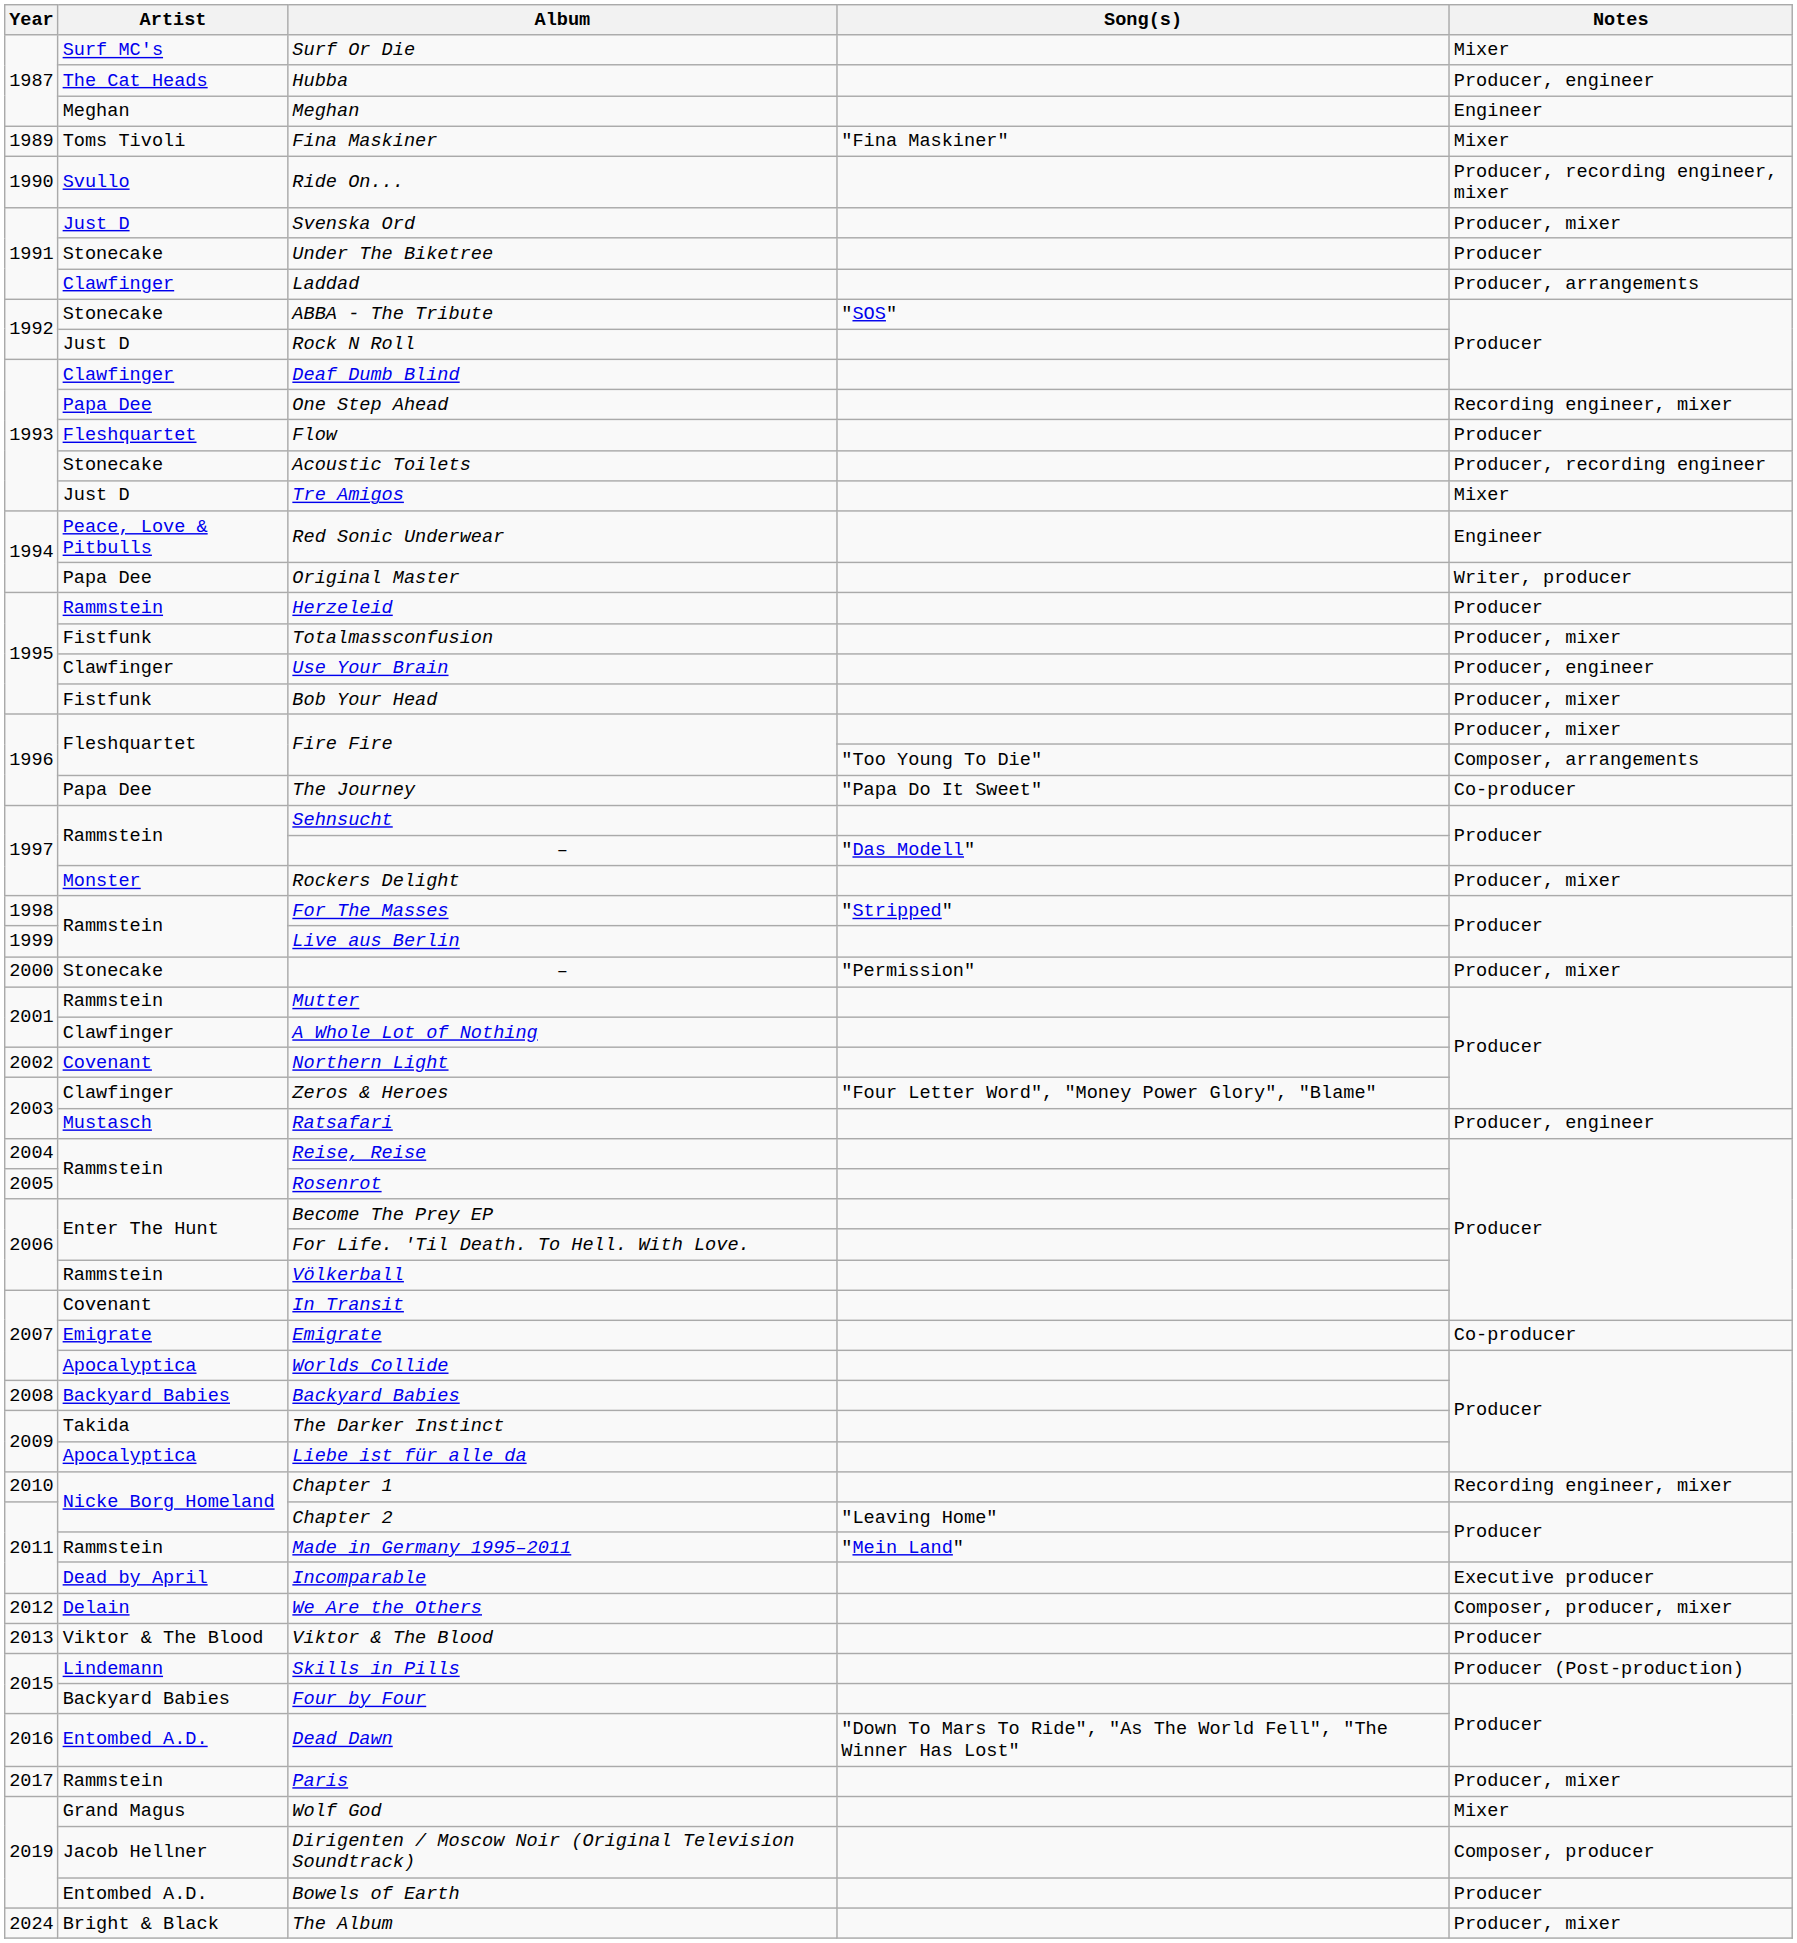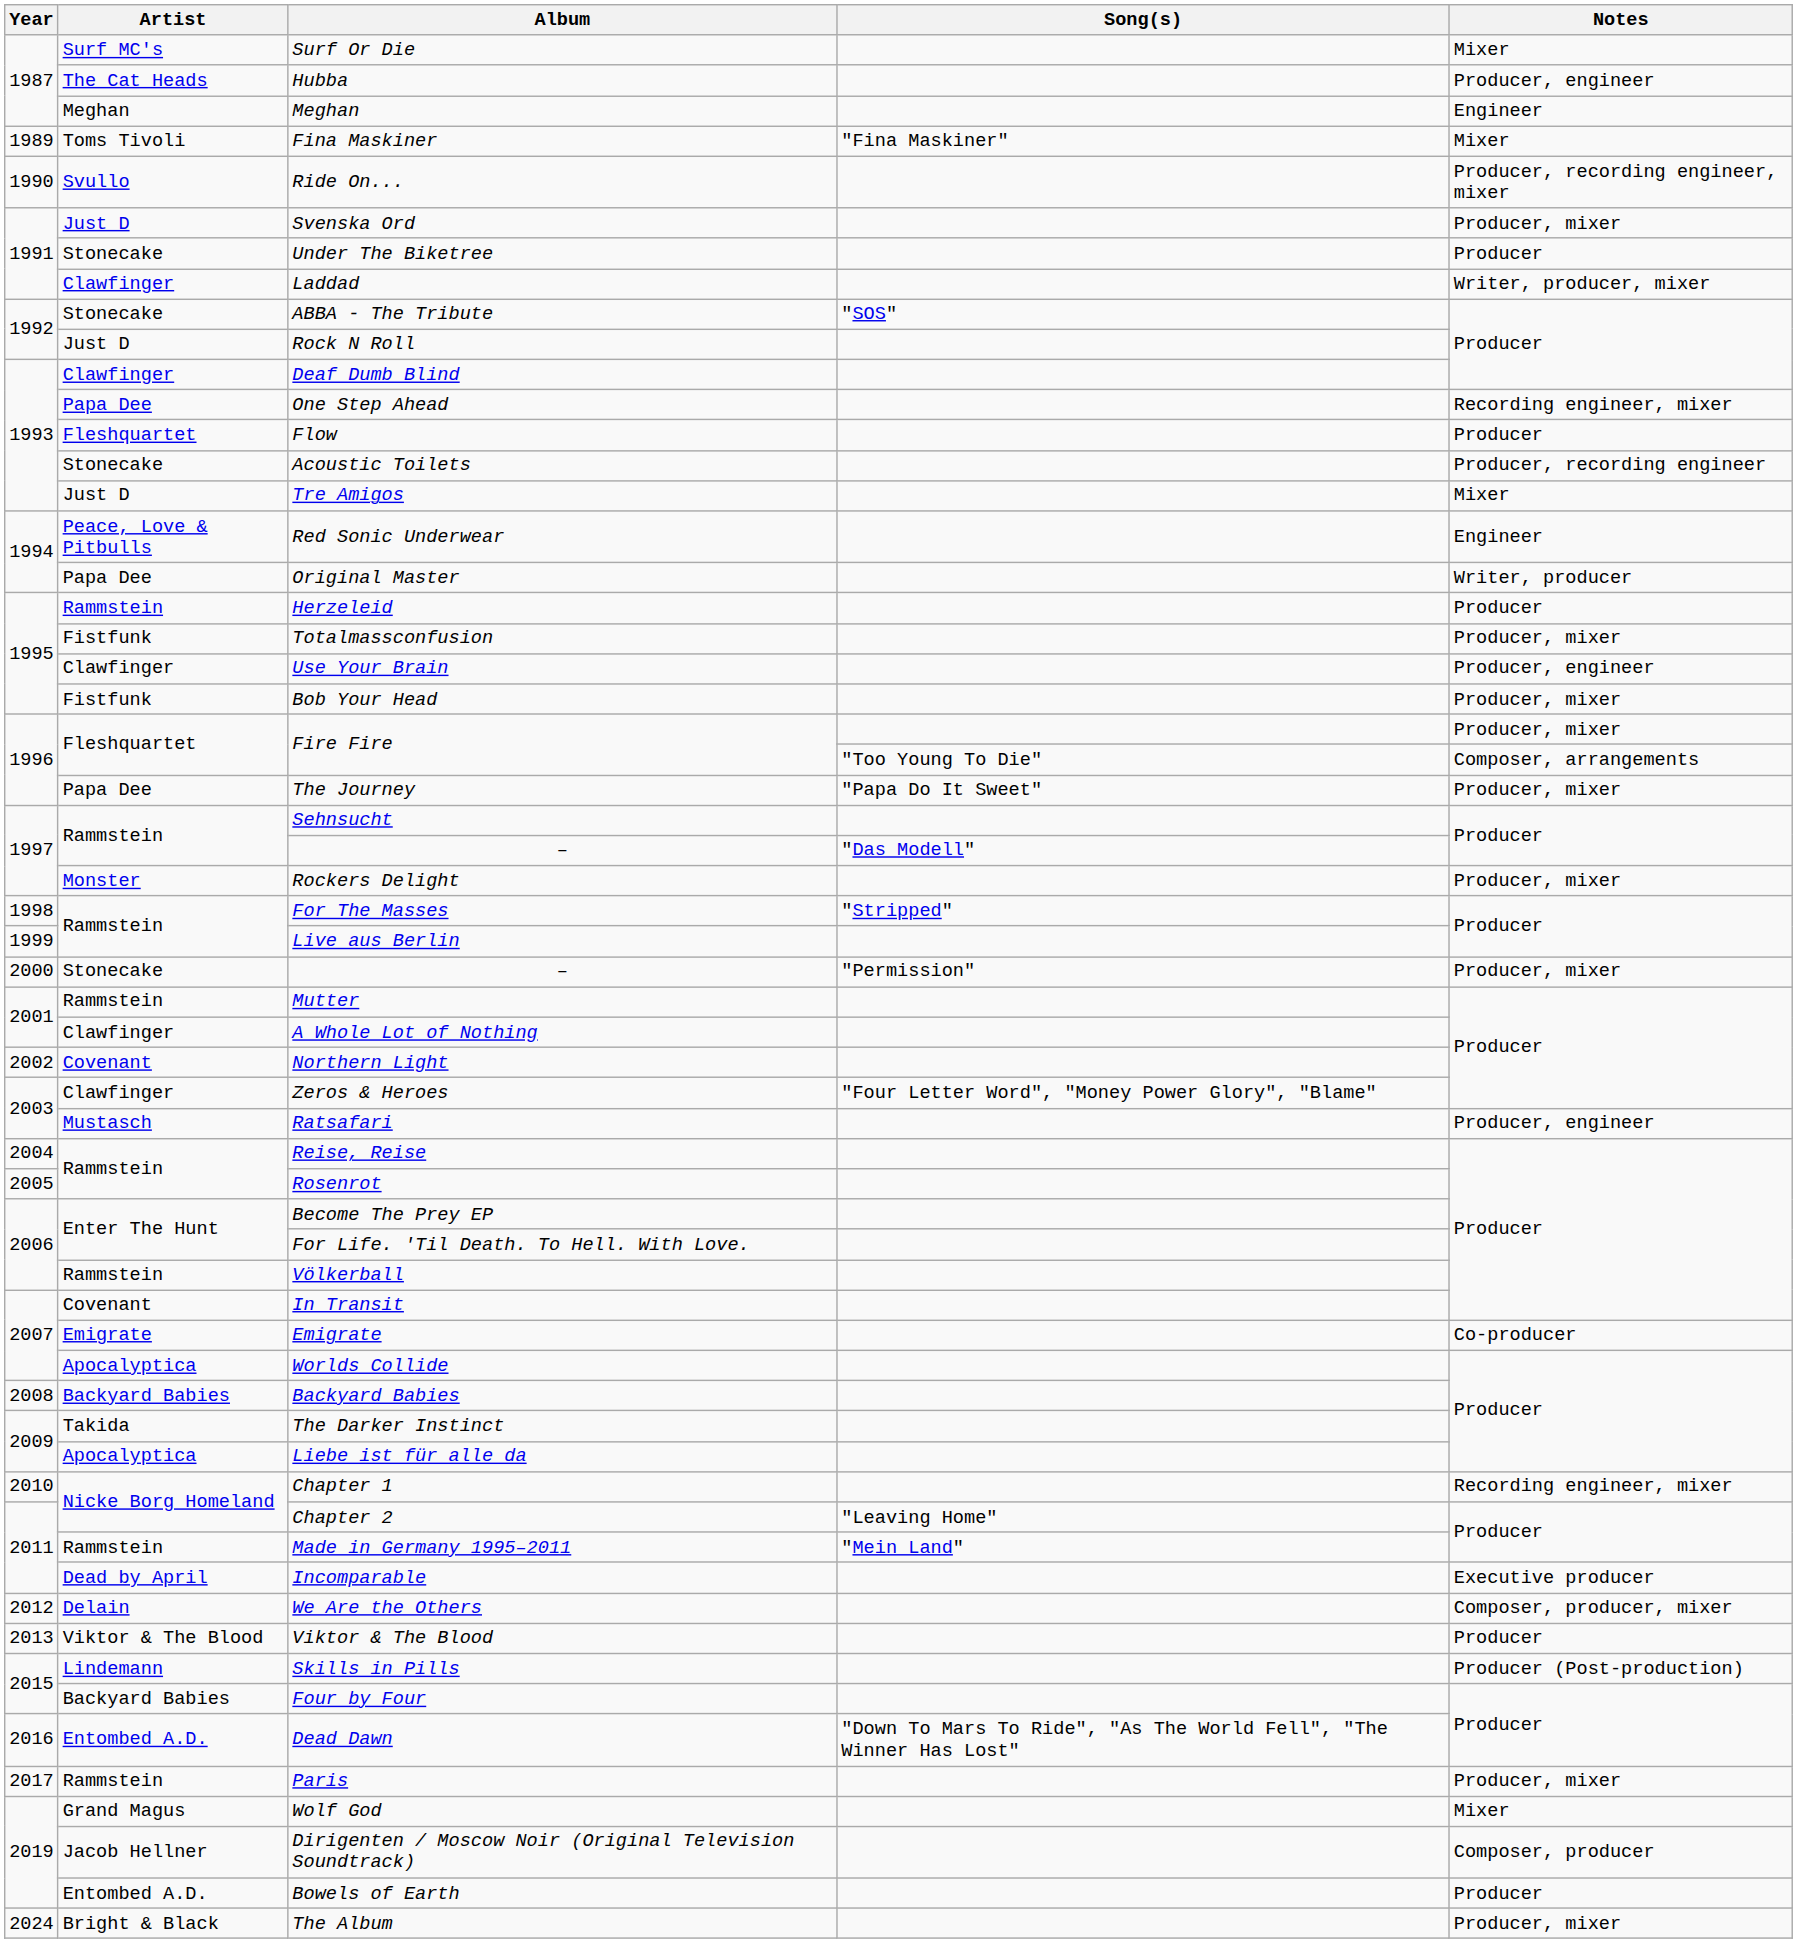Laddad | Notes: Producer, arrangements -> Writer, producer, mixer
The Journey | Notes: Co-producer -> Producer, mixer
